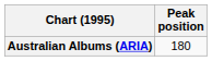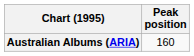Australian Albums (ARIA) | Peak position: 180 -> 160
